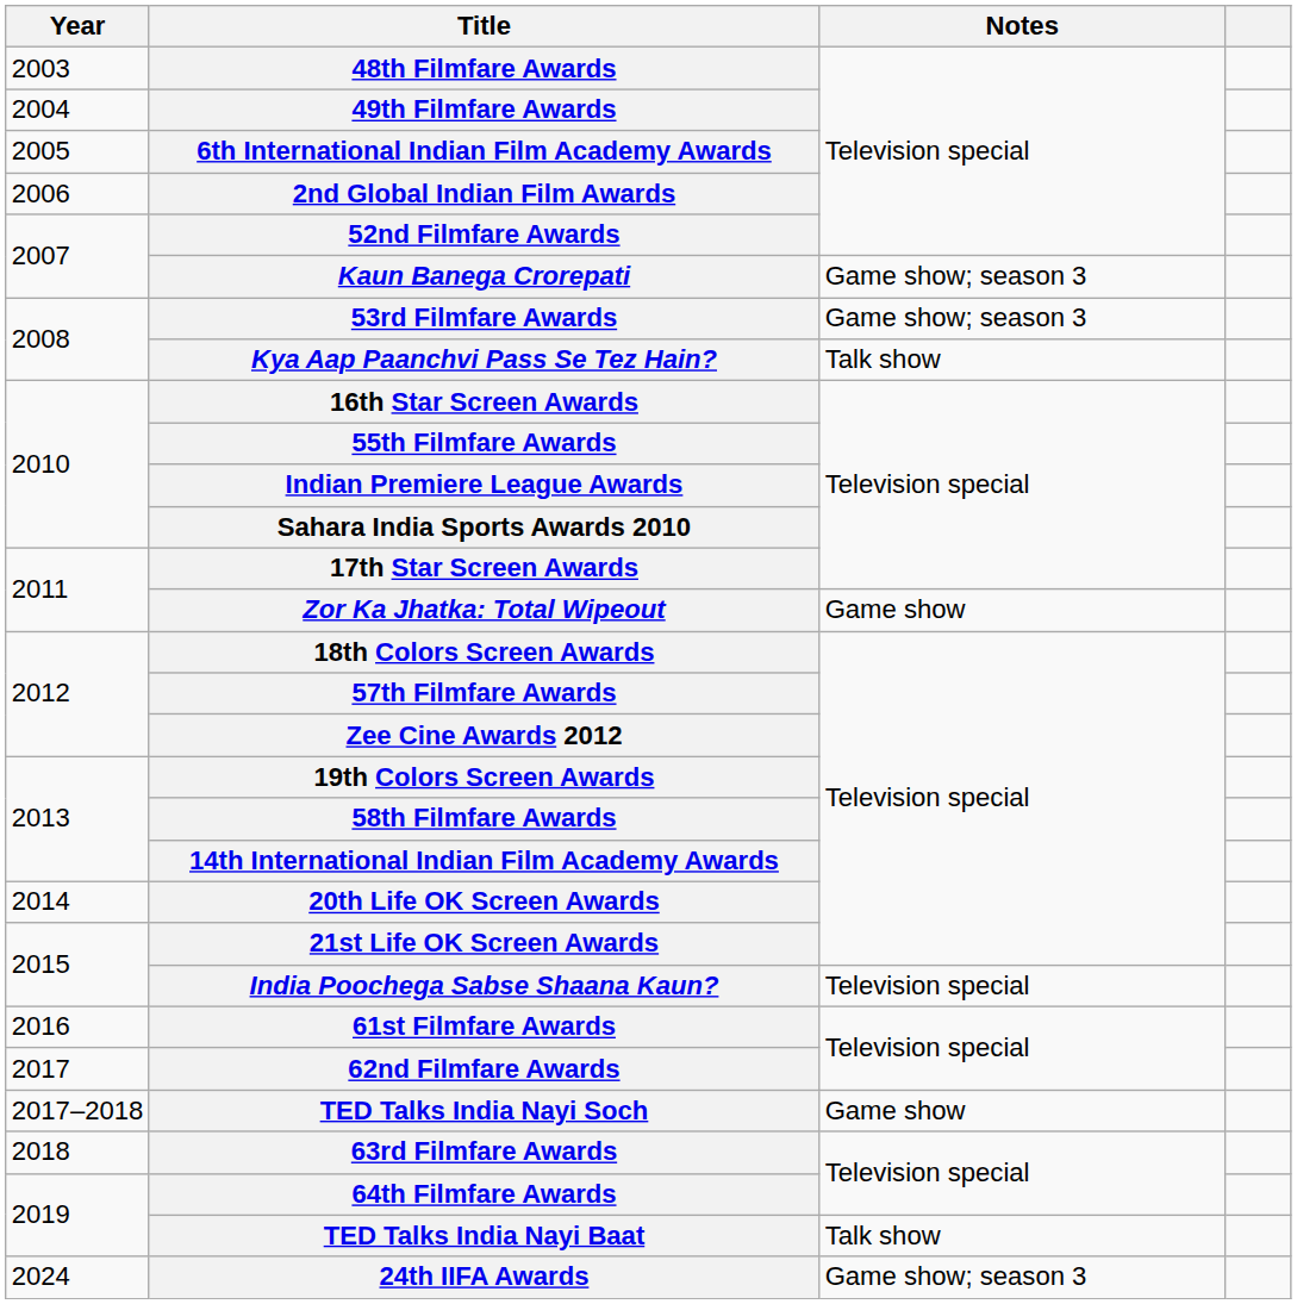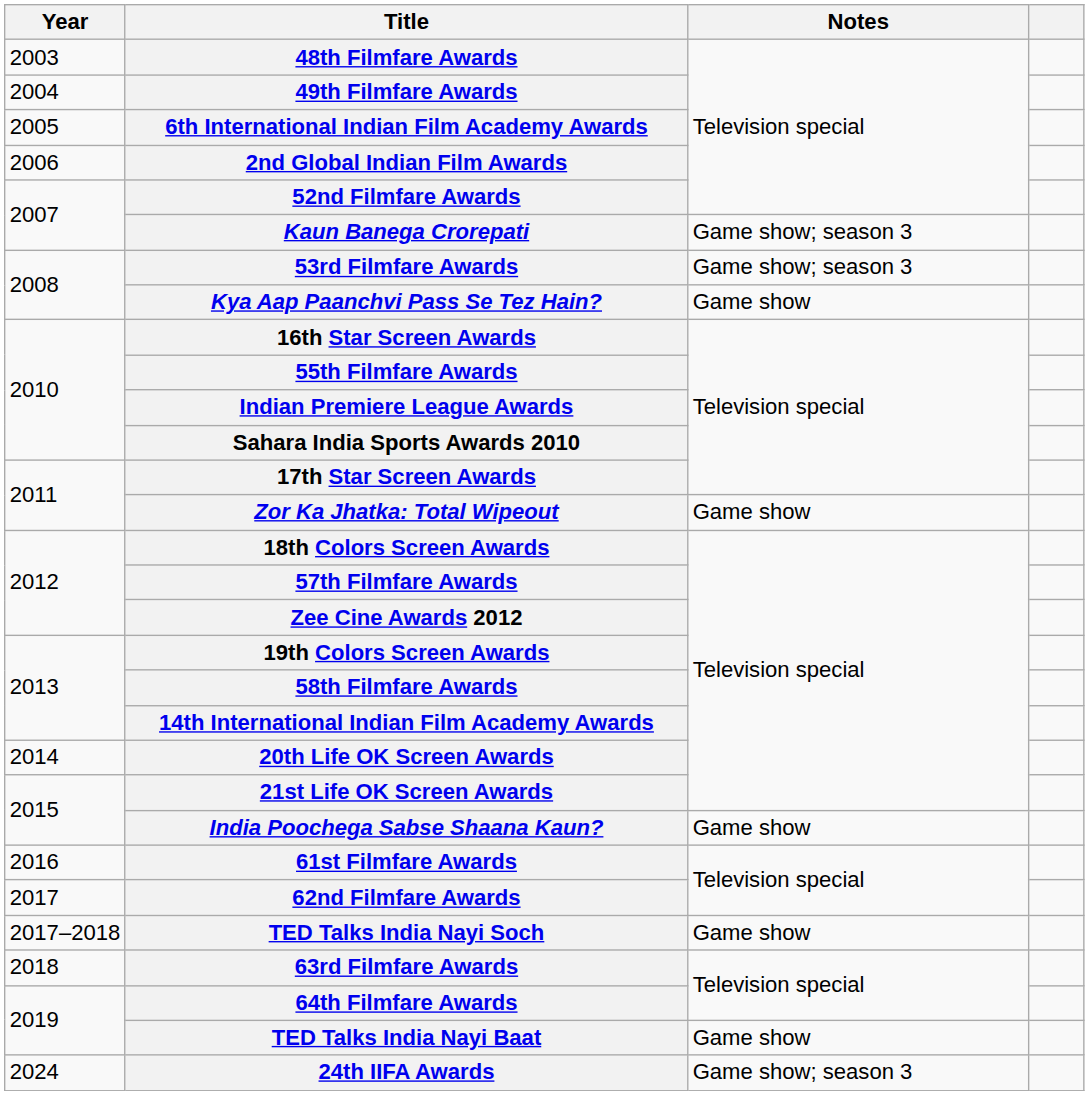Kya Aap Paanchvi Pass Se Tez Hain? | Notes: Talk show -> Game show
India Poochega Sabse Shaana Kaun? | Notes: Television special -> Game show
TED Talks India Nayi Baat | Notes: Talk show -> Game show
